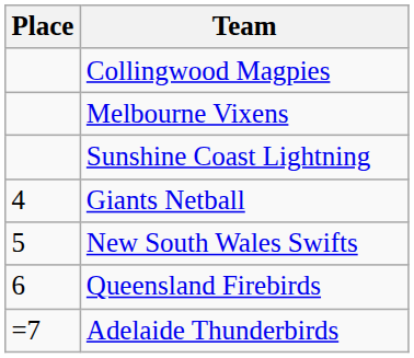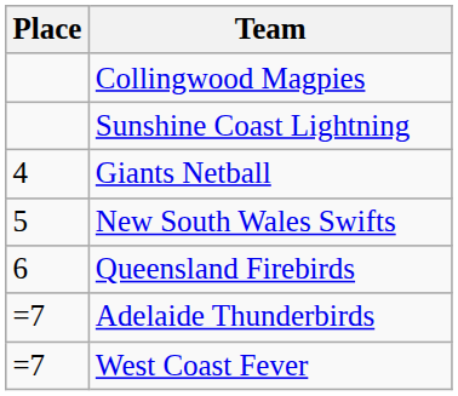- row: Melbourne Vixens
+ row: =7 | West Coast Fever
